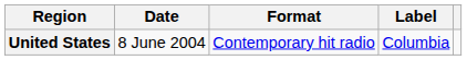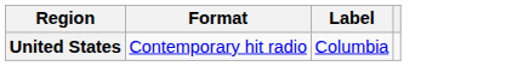- column: Date | 8 June 2004
